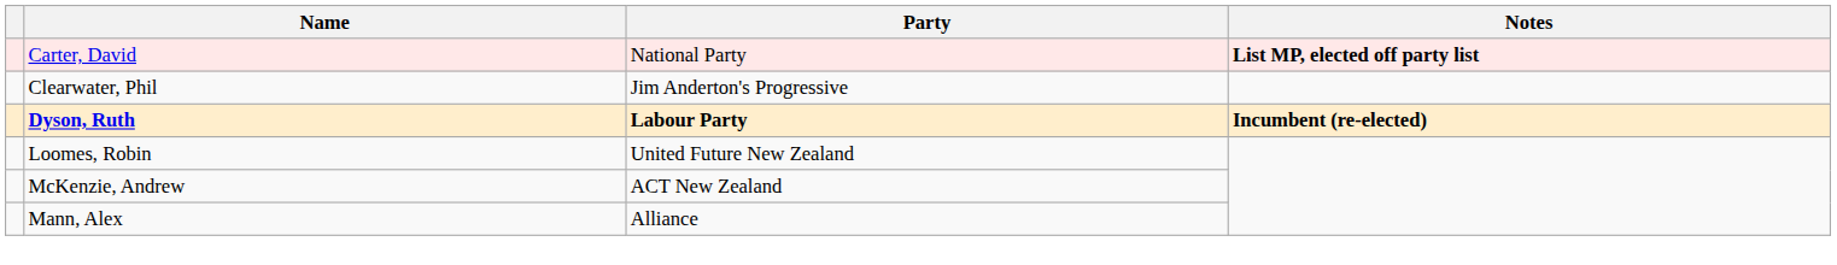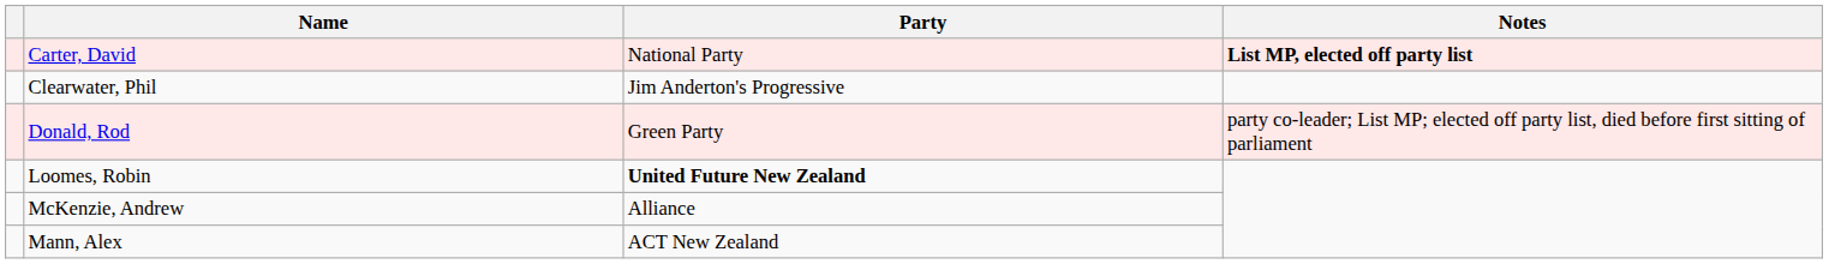+ row: Donald, Rod | Green Party | party co-leader; List MP; elected off party list, died before first sitting of parliament
- row: Dyson, Ruth | Labour Party | Incumbent (re-elected)
Loomes, Robin | Party: normal -> bold
McKenzie, Andrew | Party: ACT New Zealand -> Alliance
Mann, Alex | Party: Alliance -> ACT New Zealand
